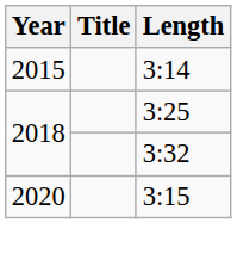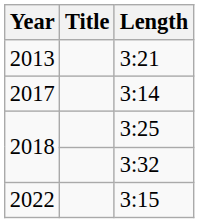+ row: 2013 | 3:21
3:14 | Year: 2015 -> 2017
3:15 | Year: 2020 -> 2022
